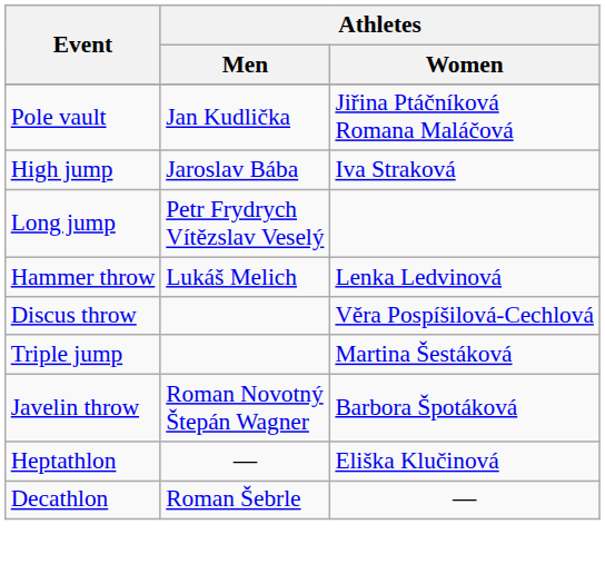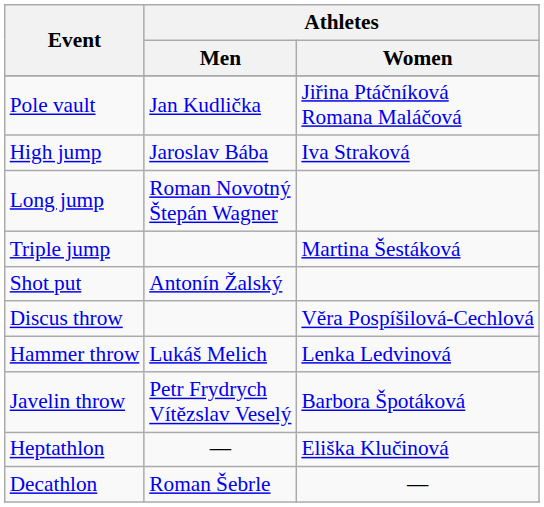Long jump | Athletes / Men: Petr Frydrych Vítězslav Veselý -> Roman Novotný Štepán Wagner
rows swapped: Triple jump <-> Hammer throw
+ row: Shot put | Antonín Žalský
Javelin throw | Athletes / Men: Roman Novotný Štepán Wagner -> Petr Frydrych Vítězslav Veselý
